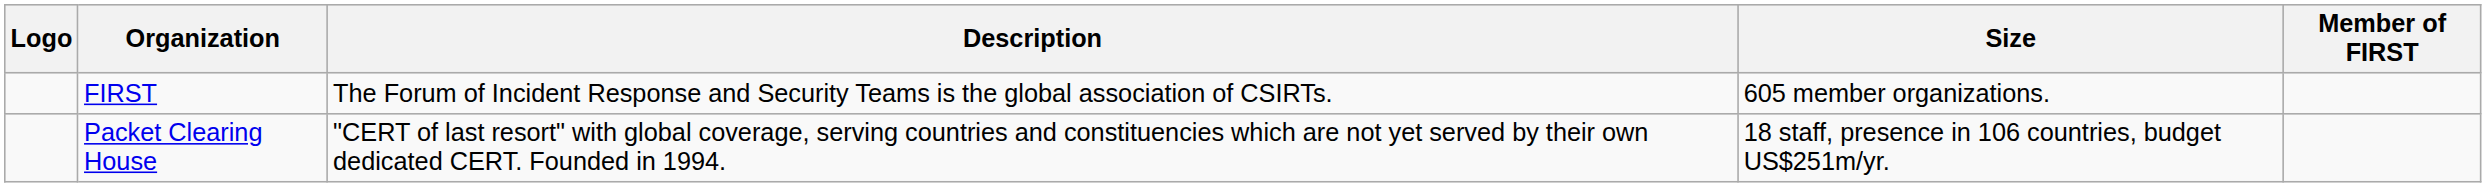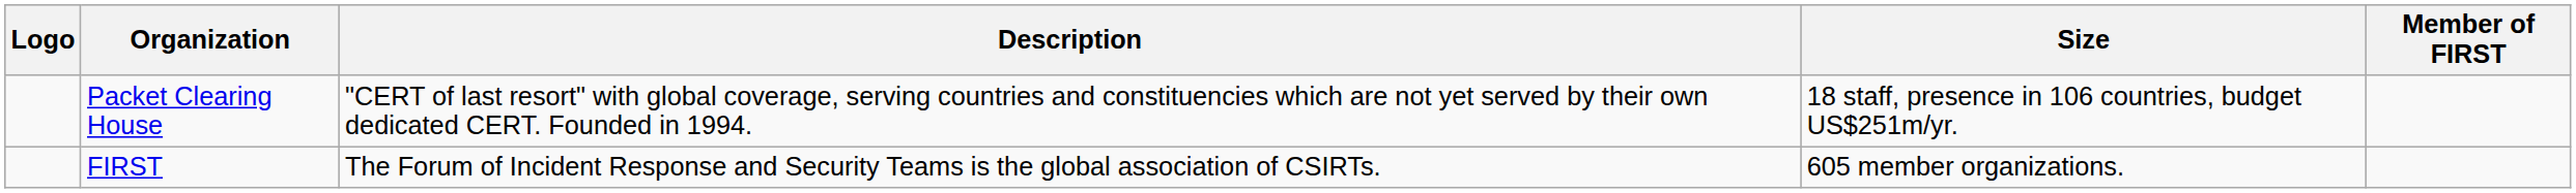rows swapped: FIRST <-> Packet Clearing House
